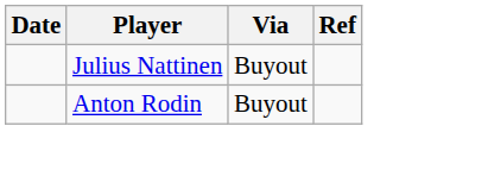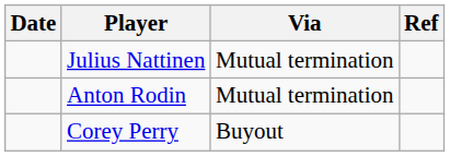Julius Nattinen | Via: Buyout -> Mutual termination
Anton Rodin | Via: Buyout -> Mutual termination
+ row: Corey Perry | Buyout
